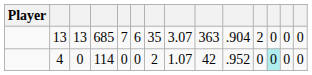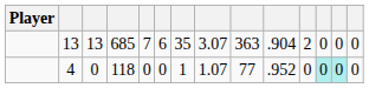4 | column 4: 114 -> 118
4 | column 7: 2 -> 1
4 | column 9: 42 -> 77
4 | column 13: no background -> paleturquoise background
